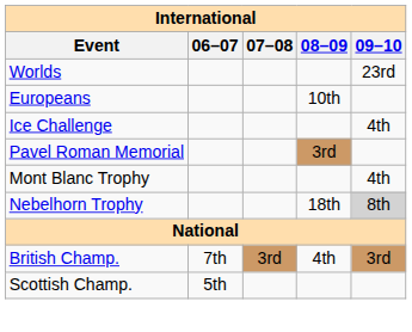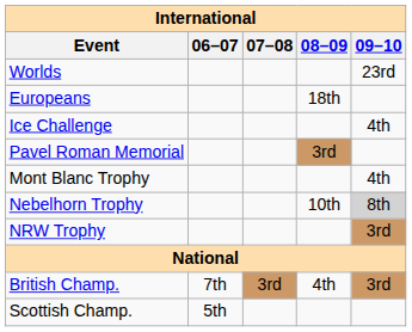Europeans | 08–09: 10th -> 18th
Nebelhorn Trophy | 08–09: 18th -> 10th
+ row: NRW Trophy | 3rd
